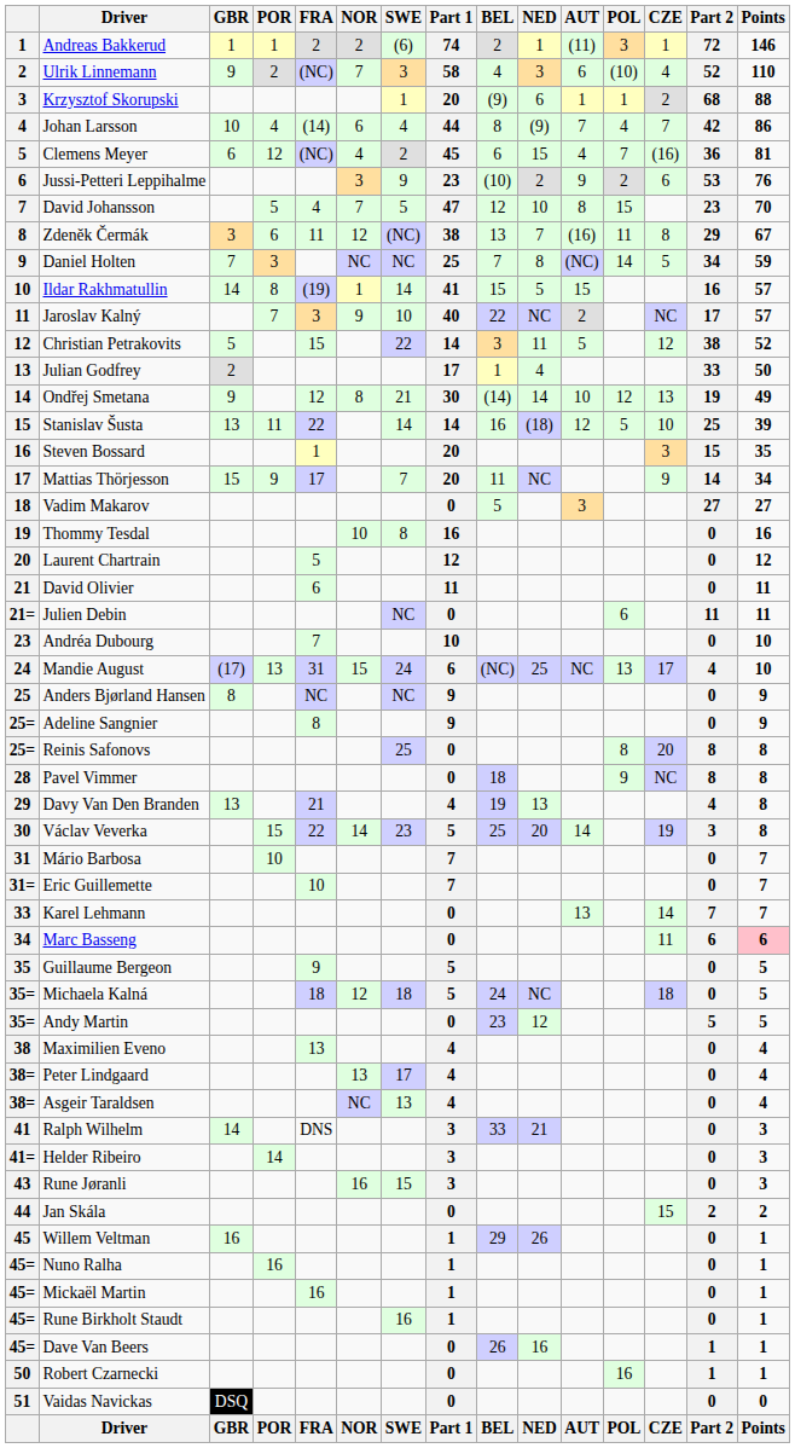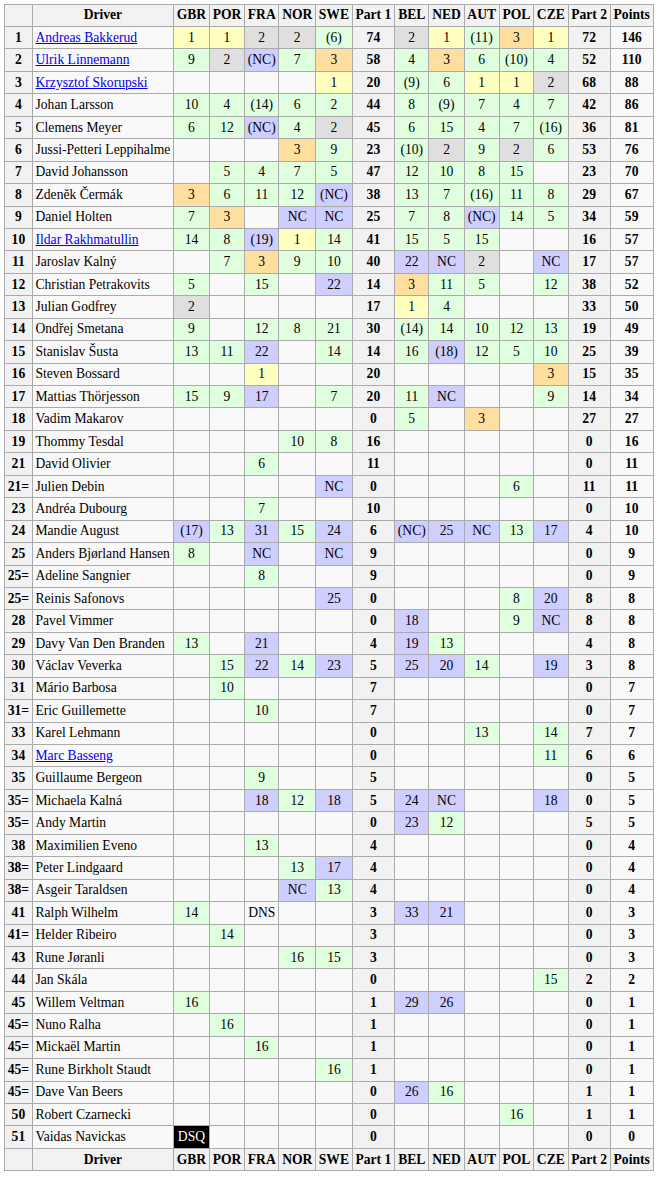Johan Larsson | SWE: 4 -> 2
- row: 20 | Laurent Chartrain | 5 | 12 | 0 | 12
Marc Basseng | Points: pink background -> no background
